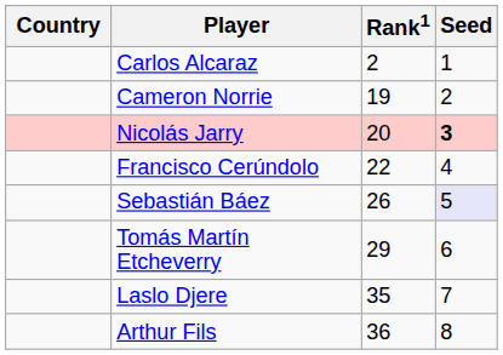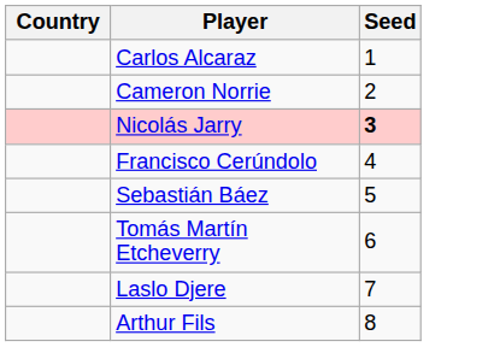- column: Rank1 | 2 | 19 | 20 | 22 | 26 | 29 | 35 | 36
Sebastián Báez | Seed: lavender background -> no background
